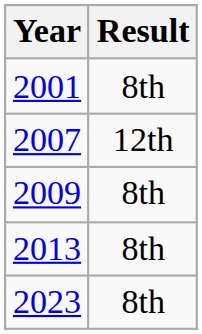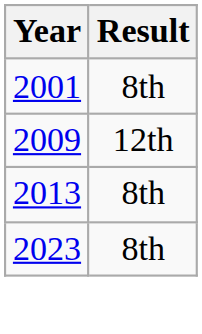- row: 2007 | 12th
2009 | Result: 8th -> 12th
